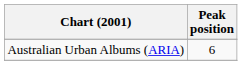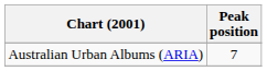Australian Urban Albums (ARIA) | Peak position: 6 -> 7
